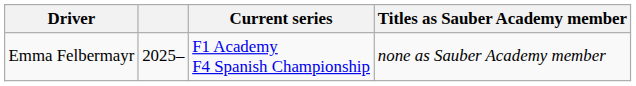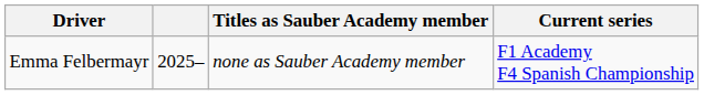columns swapped: Current series <-> Titles as Sauber Academy member
